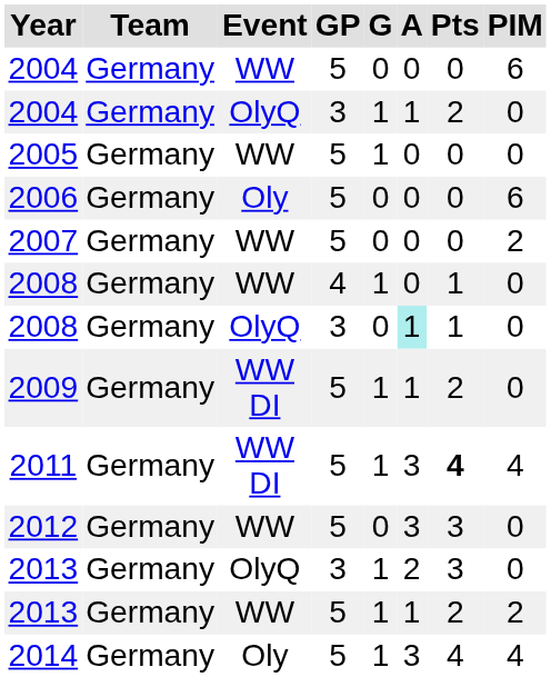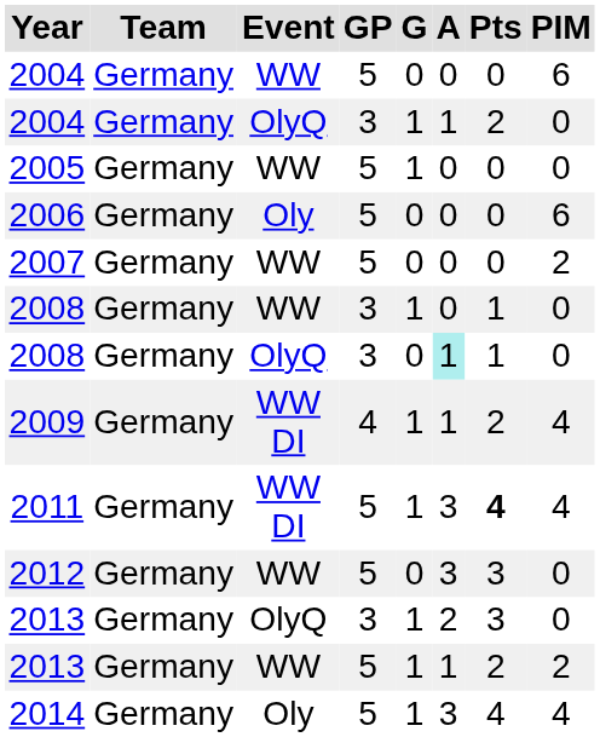2008 / WW | GP: 4 -> 3
2009 | GP: 5 -> 4
2009 | PIM: 0 -> 4
